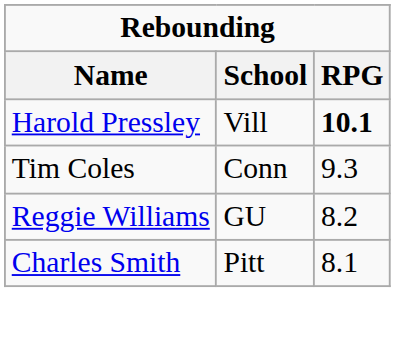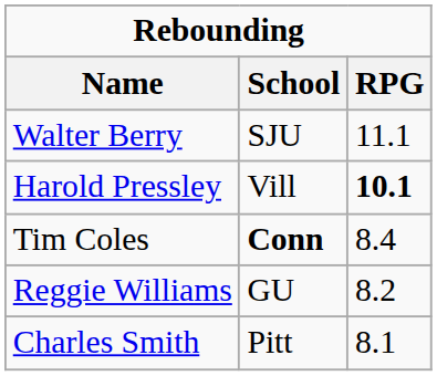+ row: Walter Berry | SJU | 11.1
Tim Coles | School: normal -> bold
Tim Coles | RPG: 9.3 -> 8.4
